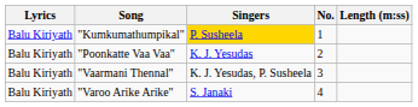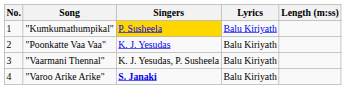columns swapped: No. <-> Lyrics
"Varoo Arike Arike" | Singers: normal -> bold
